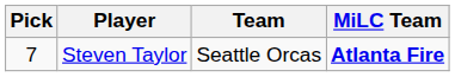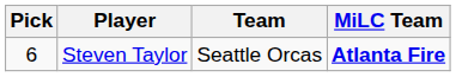Steven Taylor | Pick: 7 -> 6
